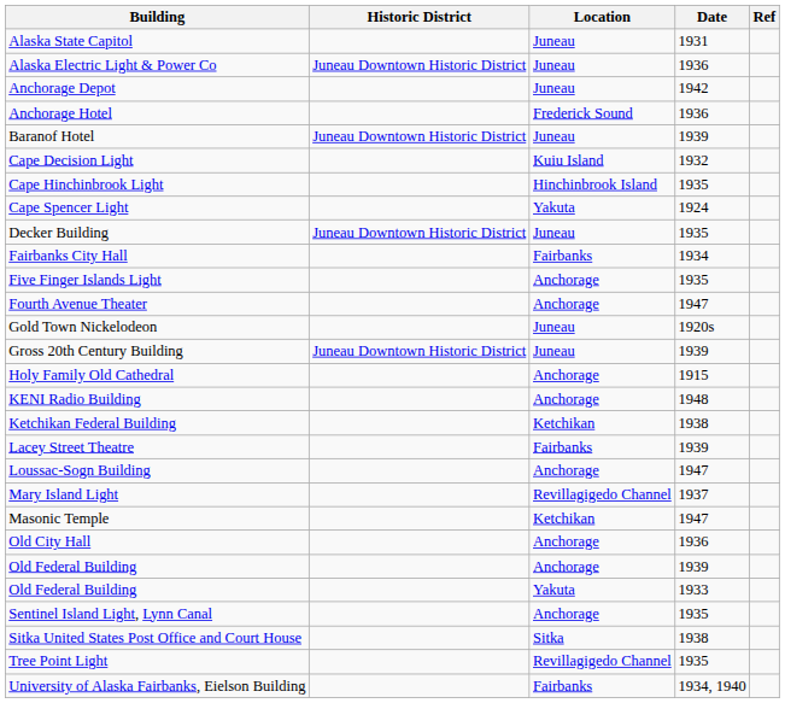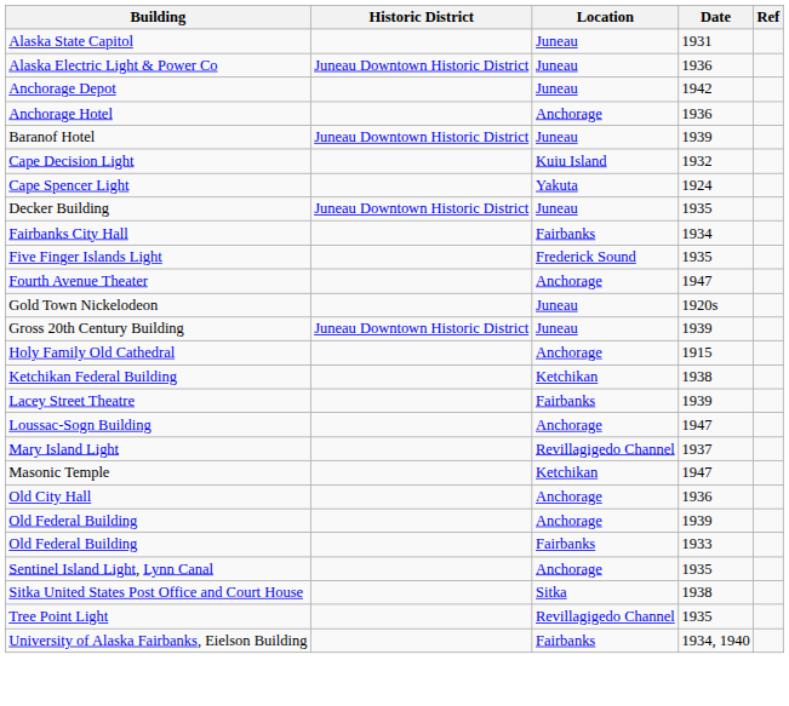Anchorage Hotel | Location: Frederick Sound -> Anchorage
- row: Cape Hinchinbrook Light | Hinchinbrook Island | 1935
Five Finger Islands Light | Location: Anchorage -> Frederick Sound
- row: KENI Radio Building | Anchorage | 1948
Old Federal Building / 1933 | Location: Yakuta -> Fairbanks
